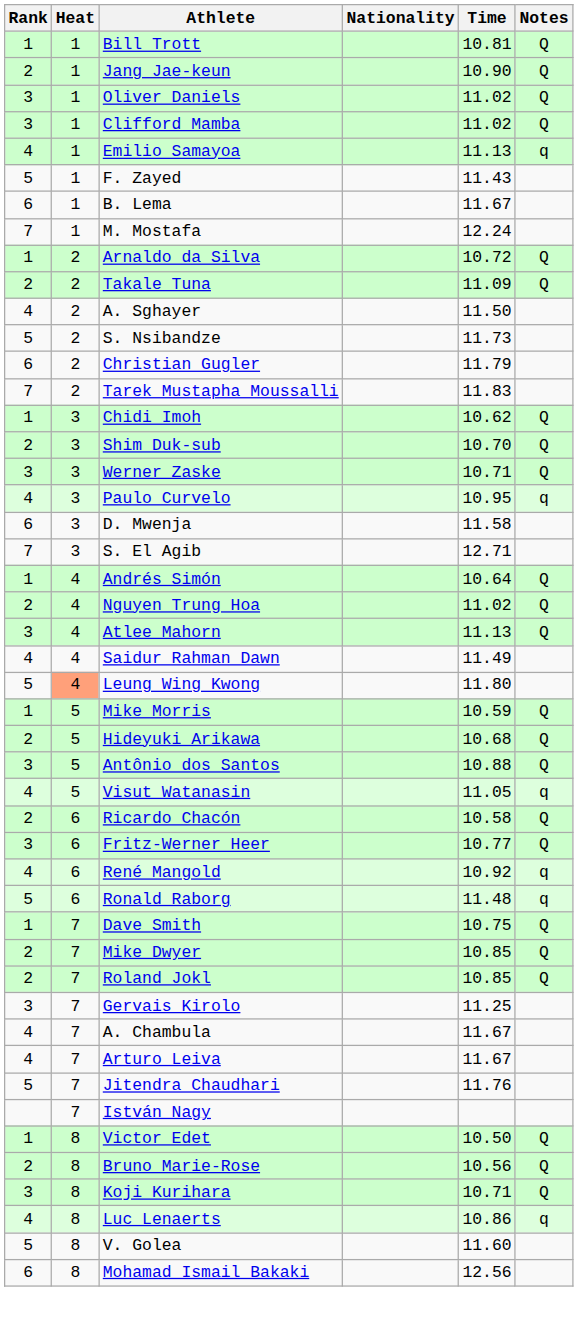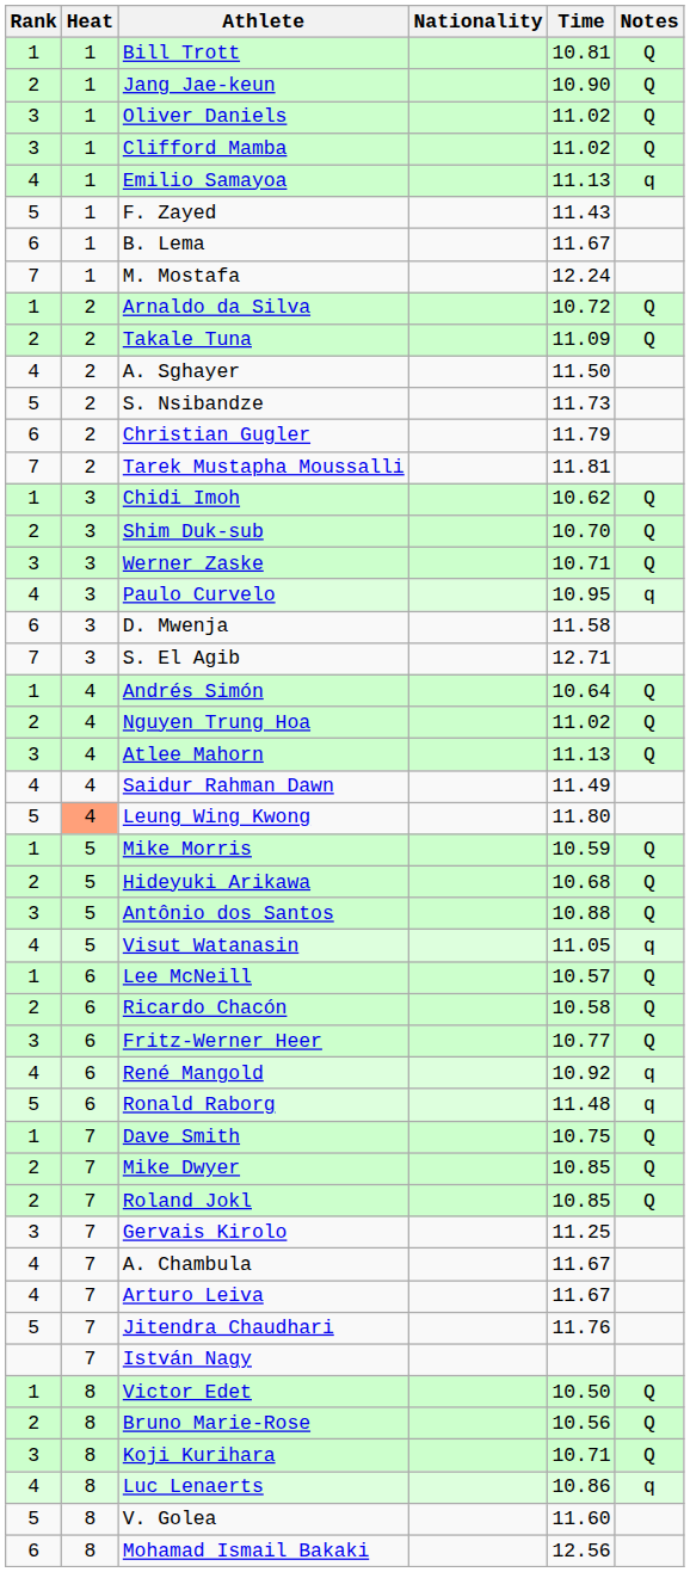Tarek Mustapha Moussalli | Time: 11.83 -> 11.81
+ row: 1 | 6 | Lee McNeill | 10.57 | Q
